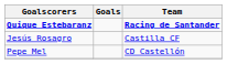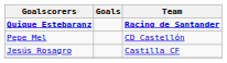rows swapped: Pepe Mel <-> Jesús Rosagro
